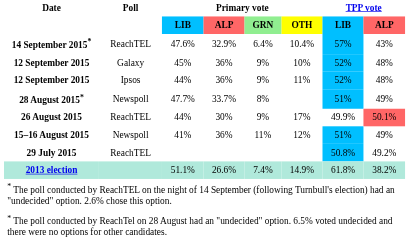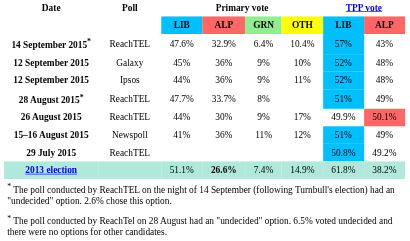28 August 2015* | Poll: Newspoll -> ReachTEL
2013 election | Primary vote / ALP: normal -> bold
